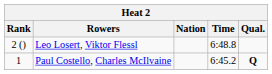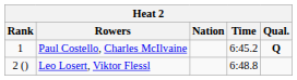rows swapped: Paul Costello, Charles McIlvaine <-> Leo Losert, Viktor Flessl
